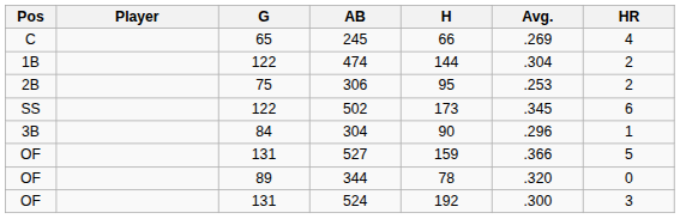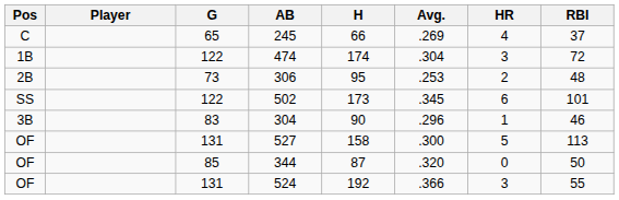+ column: RBI | 37 | 72 | 48 | 101 | 46 | 113 | 50 | 55
474 | H: 144 -> 174
474 | HR: 2 -> 3
306 | G: 75 -> 73
304 | G: 84 -> 83
527 | H: 159 -> 158
527 | Avg.: .366 -> .300
344 | G: 89 -> 85
344 | H: 78 -> 87
524 | Avg.: .300 -> .366
